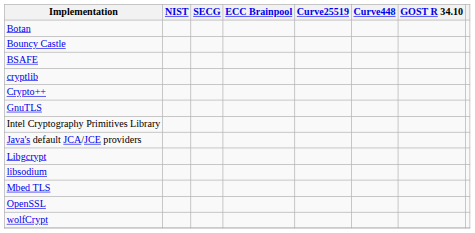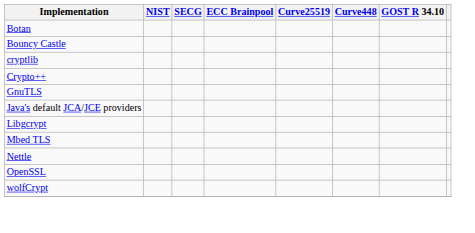- row: BSAFE
- row: Intel Cryptography Primitives Library
- row: libsodium
+ row: Nettle
